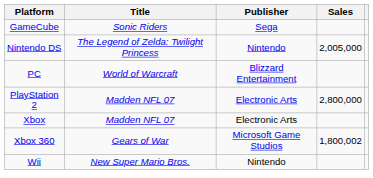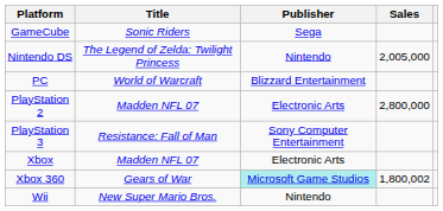+ row: PlayStation 3 | Resistance: Fall of Man | Sony Computer Entertainment
Xbox 360 | Publisher: no background -> paleturquoise background
